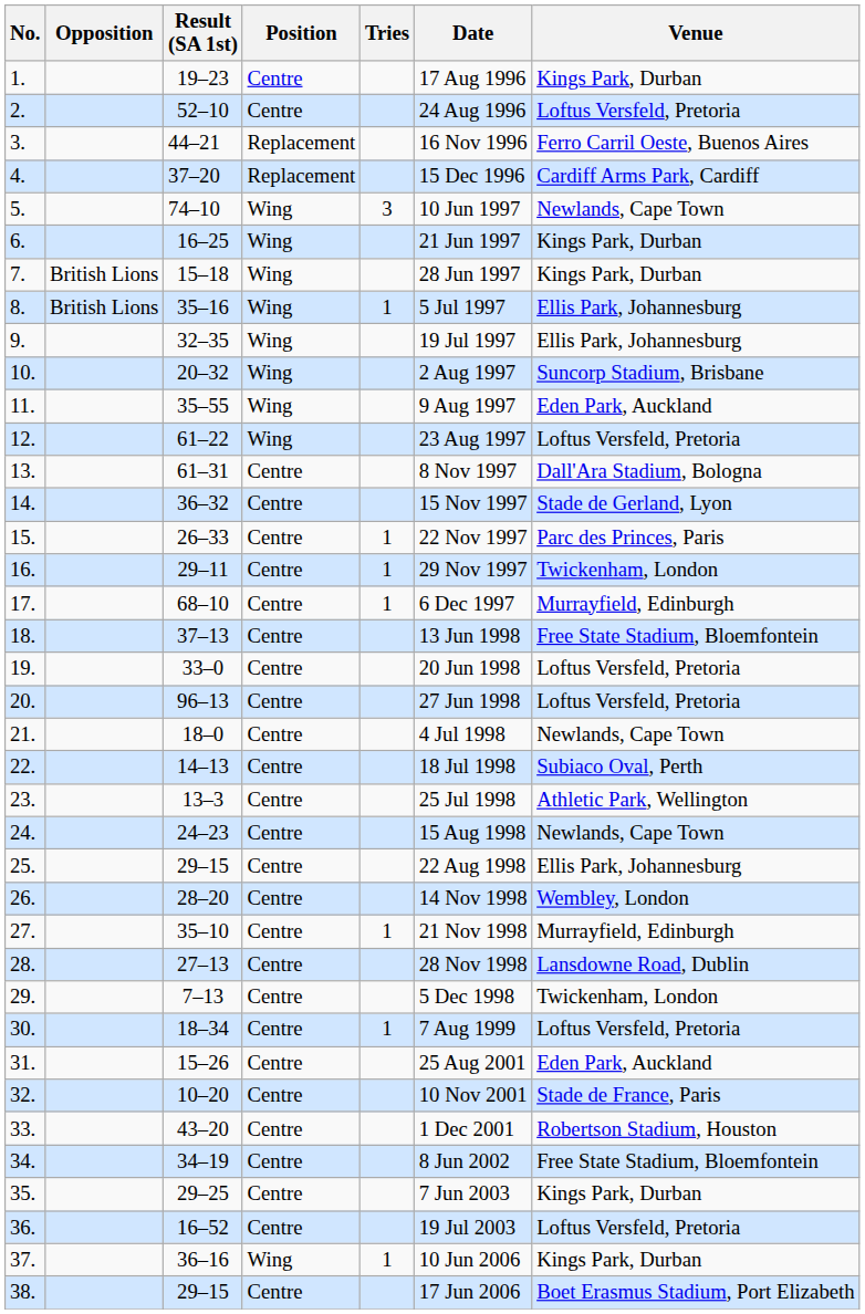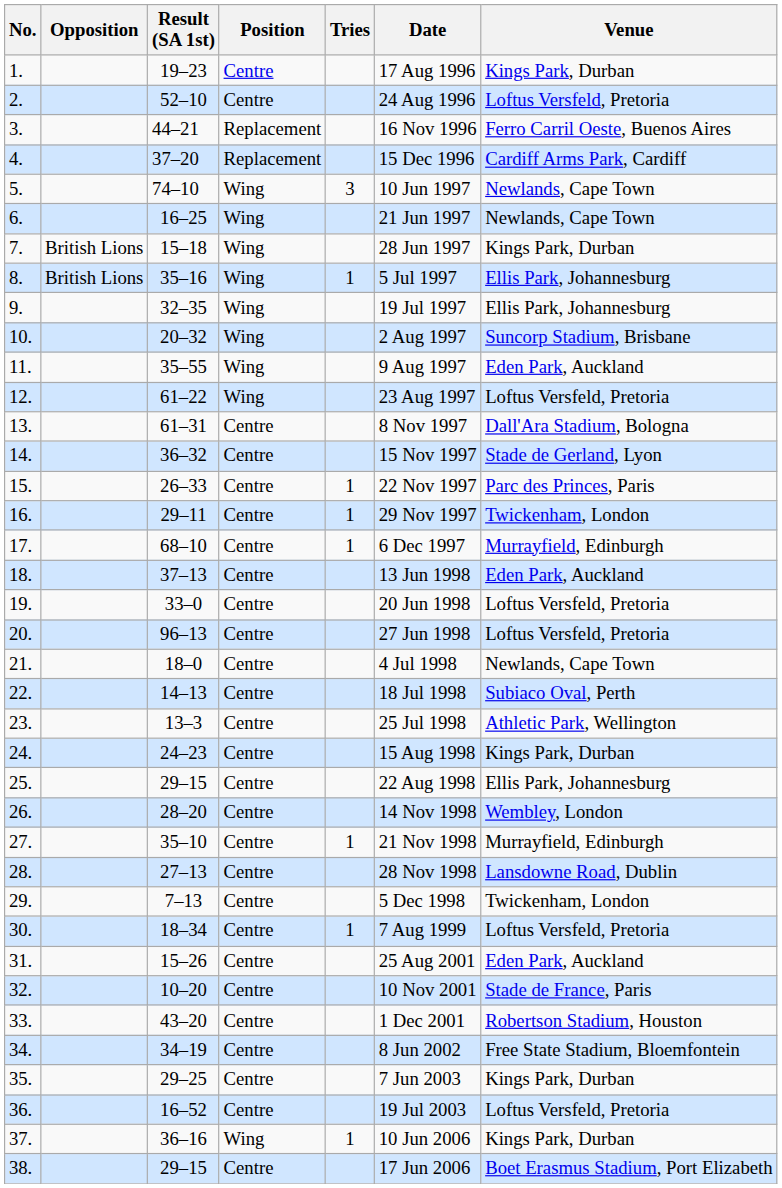6. | Venue: Kings Park, Durban -> Newlands, Cape Town
18. | Venue: Free State Stadium, Bloemfontein -> Eden Park, Auckland
24. | Venue: Newlands, Cape Town -> Kings Park, Durban
